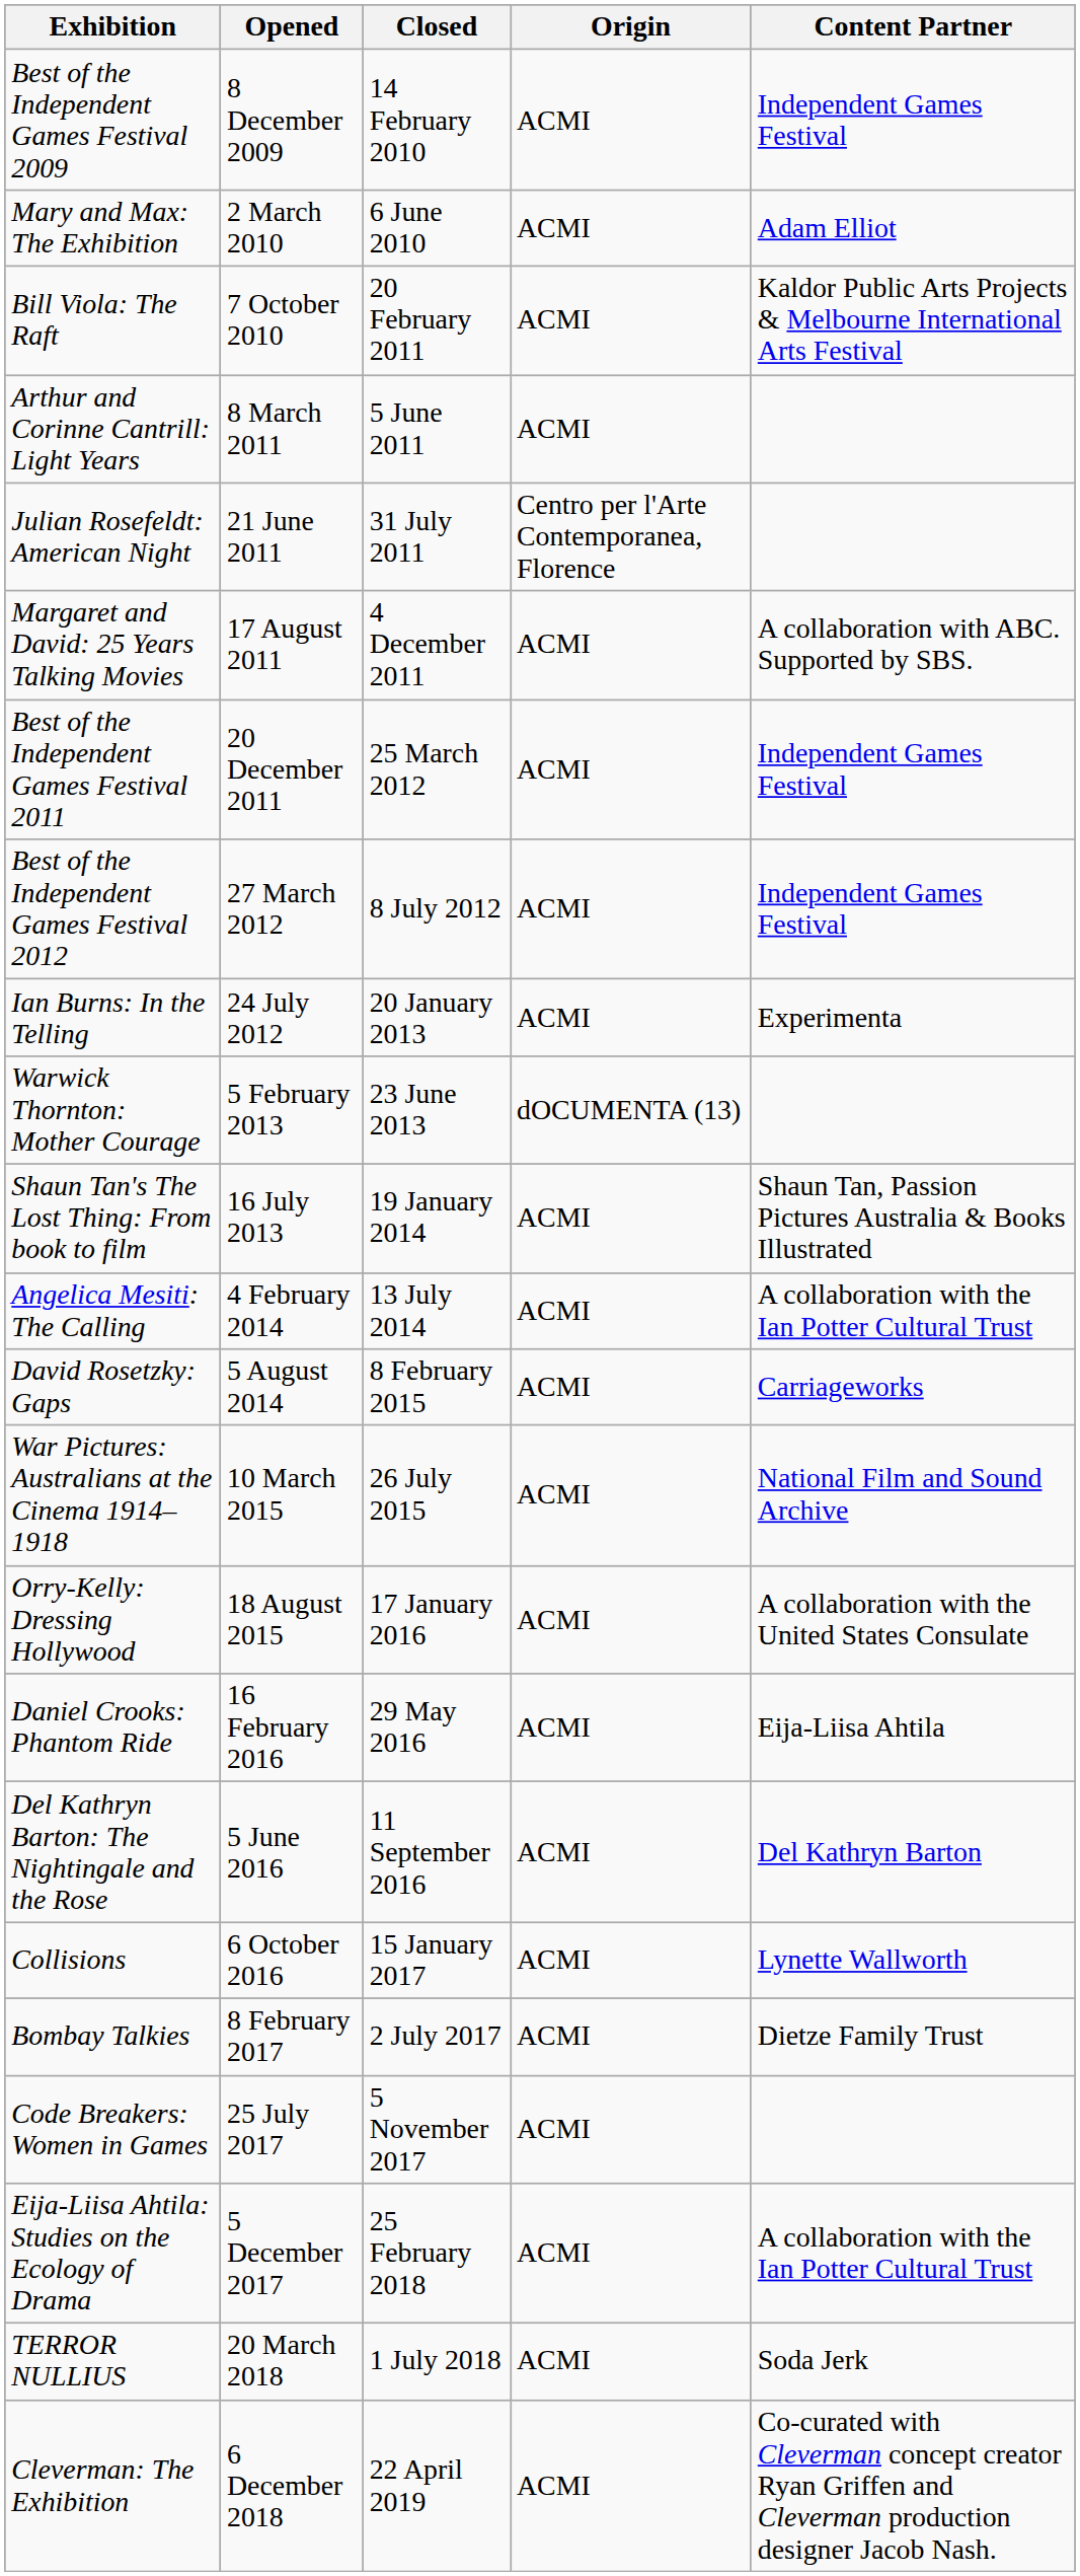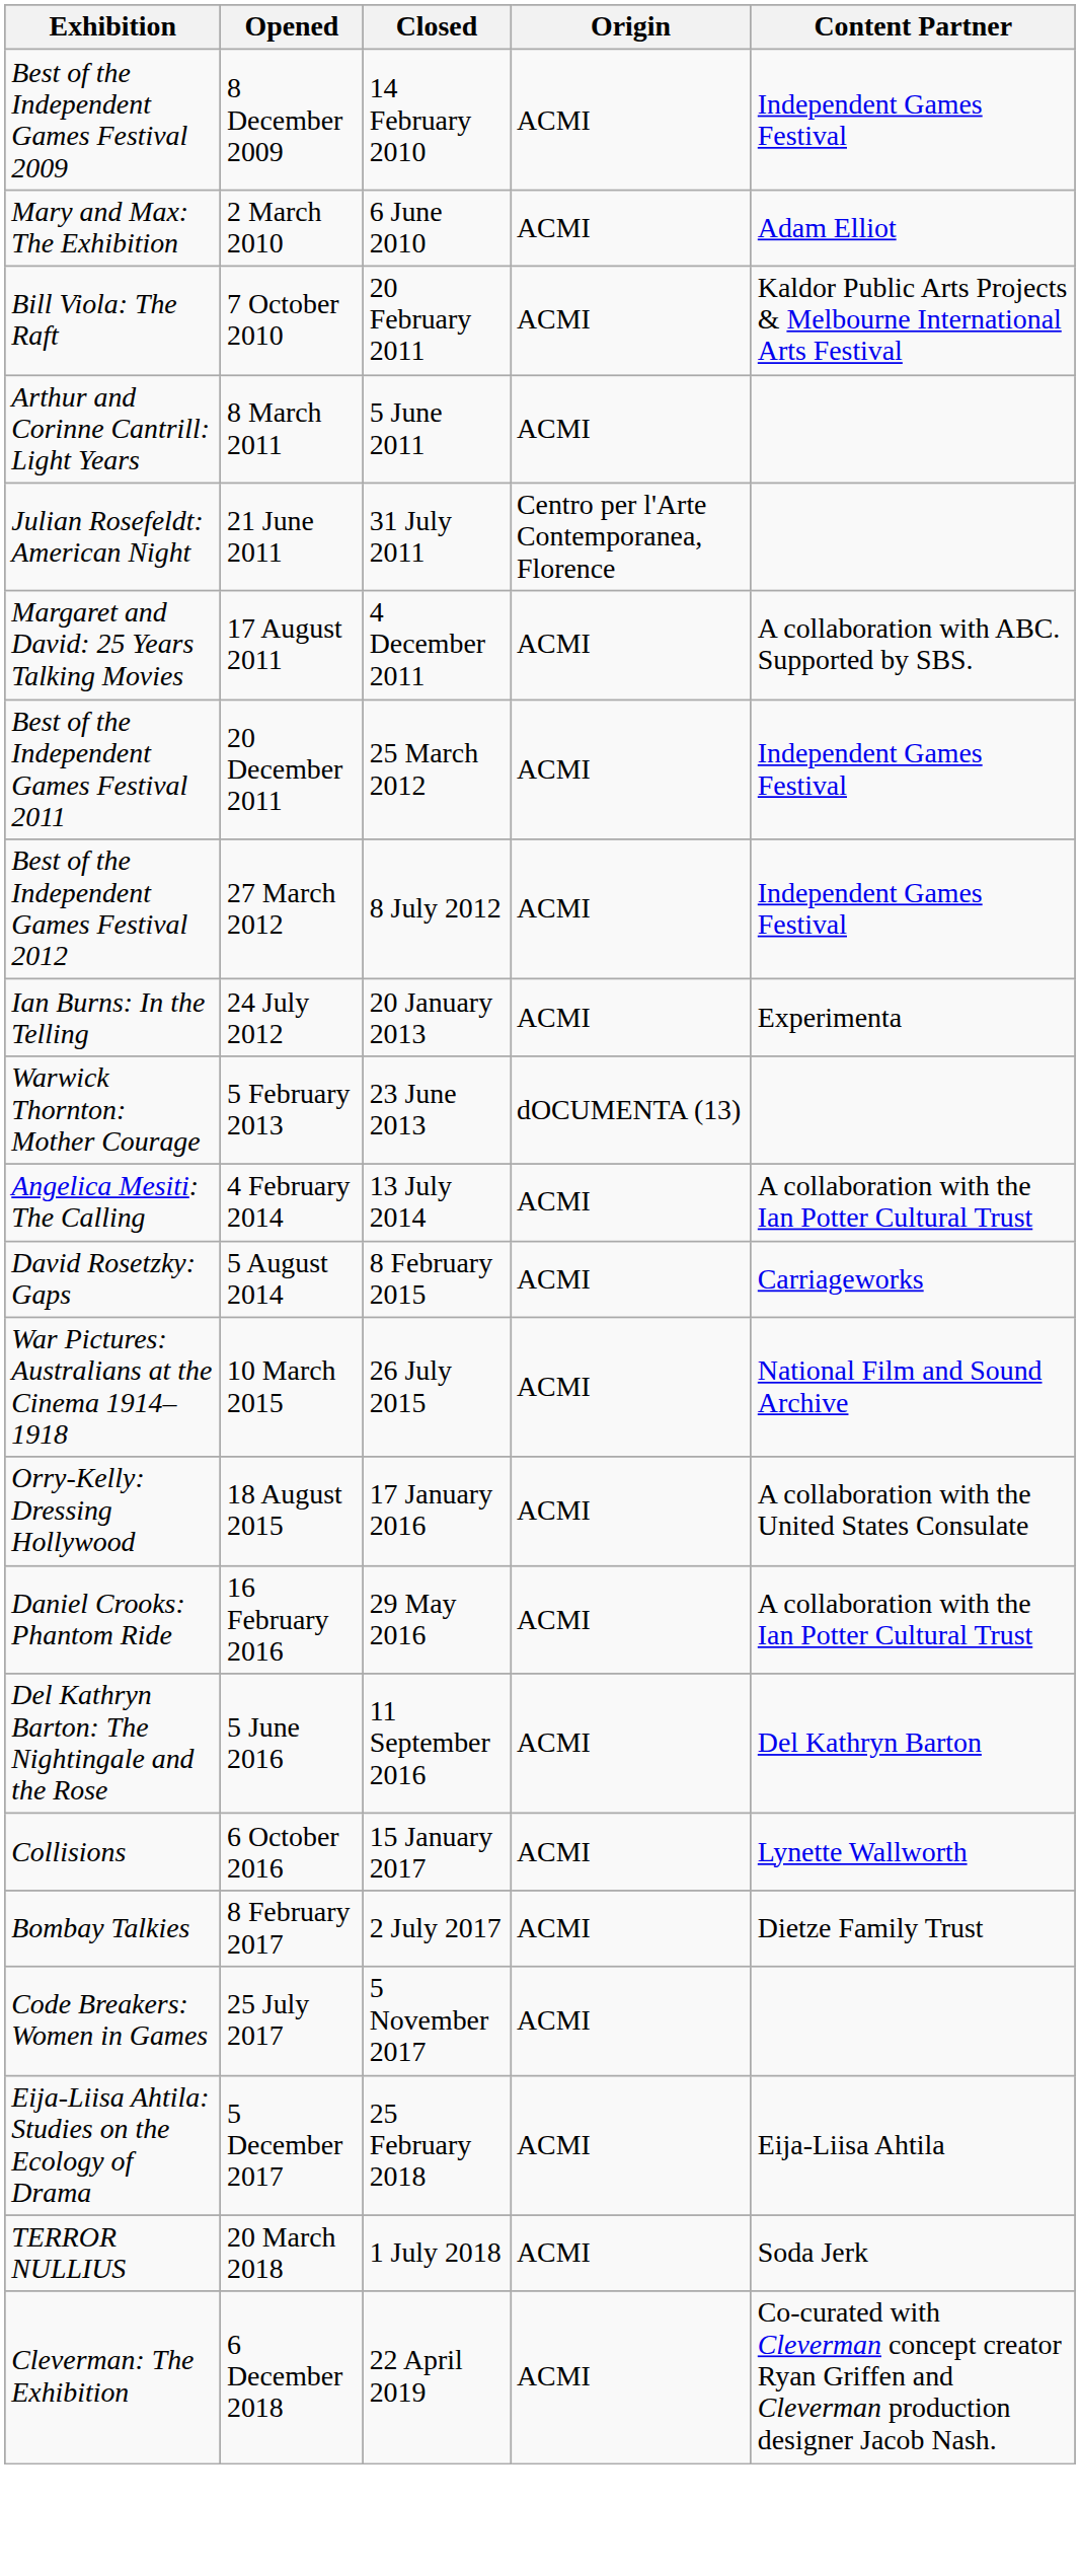- row: Shaun Tan's The Lost Thing: From book to film | 16 July 2013 | 19 January 2014 | ACMI | Shaun Tan, Passion Pictures Australia & Books Illustrated
Daniel Crooks: Phantom Ride | Content Partner: Eija-Liisa Ahtila -> A collaboration with the Ian Potter Cultural Trust
Eija-Liisa Ahtila: Studies on the Ecology of Drama | Content Partner: A collaboration with the Ian Potter Cultural Trust -> Eija-Liisa Ahtila
